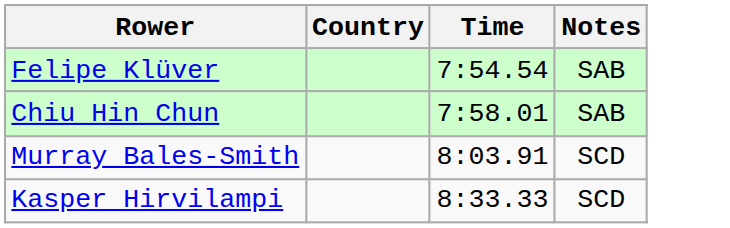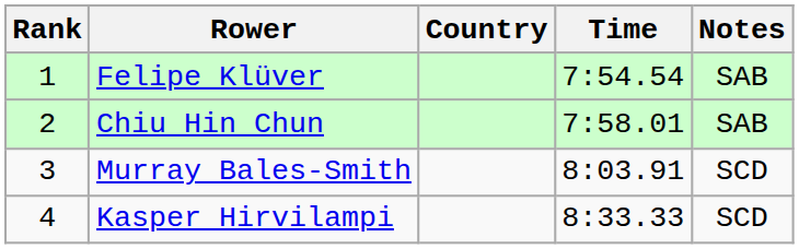+ column: Rank | 1 | 2 | 3 | 4
